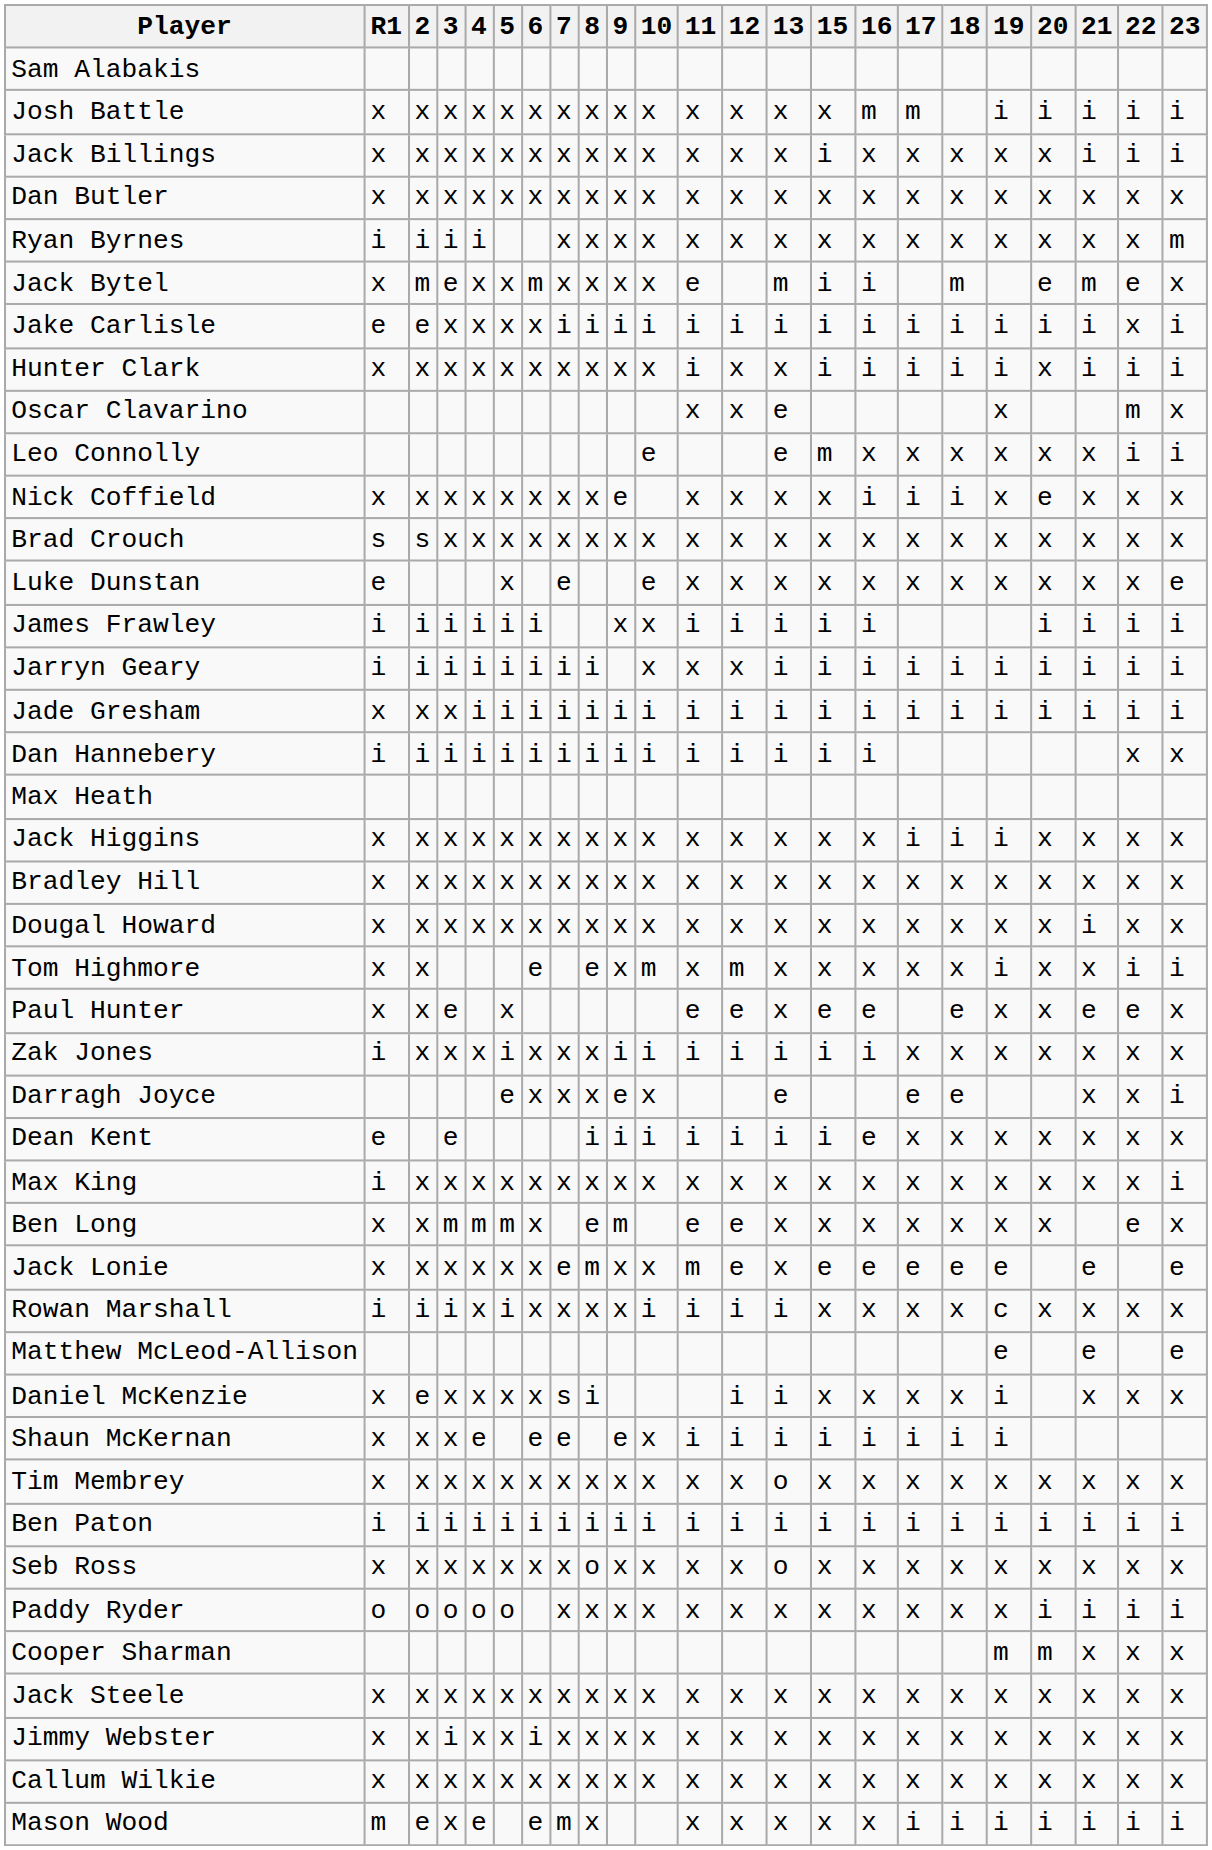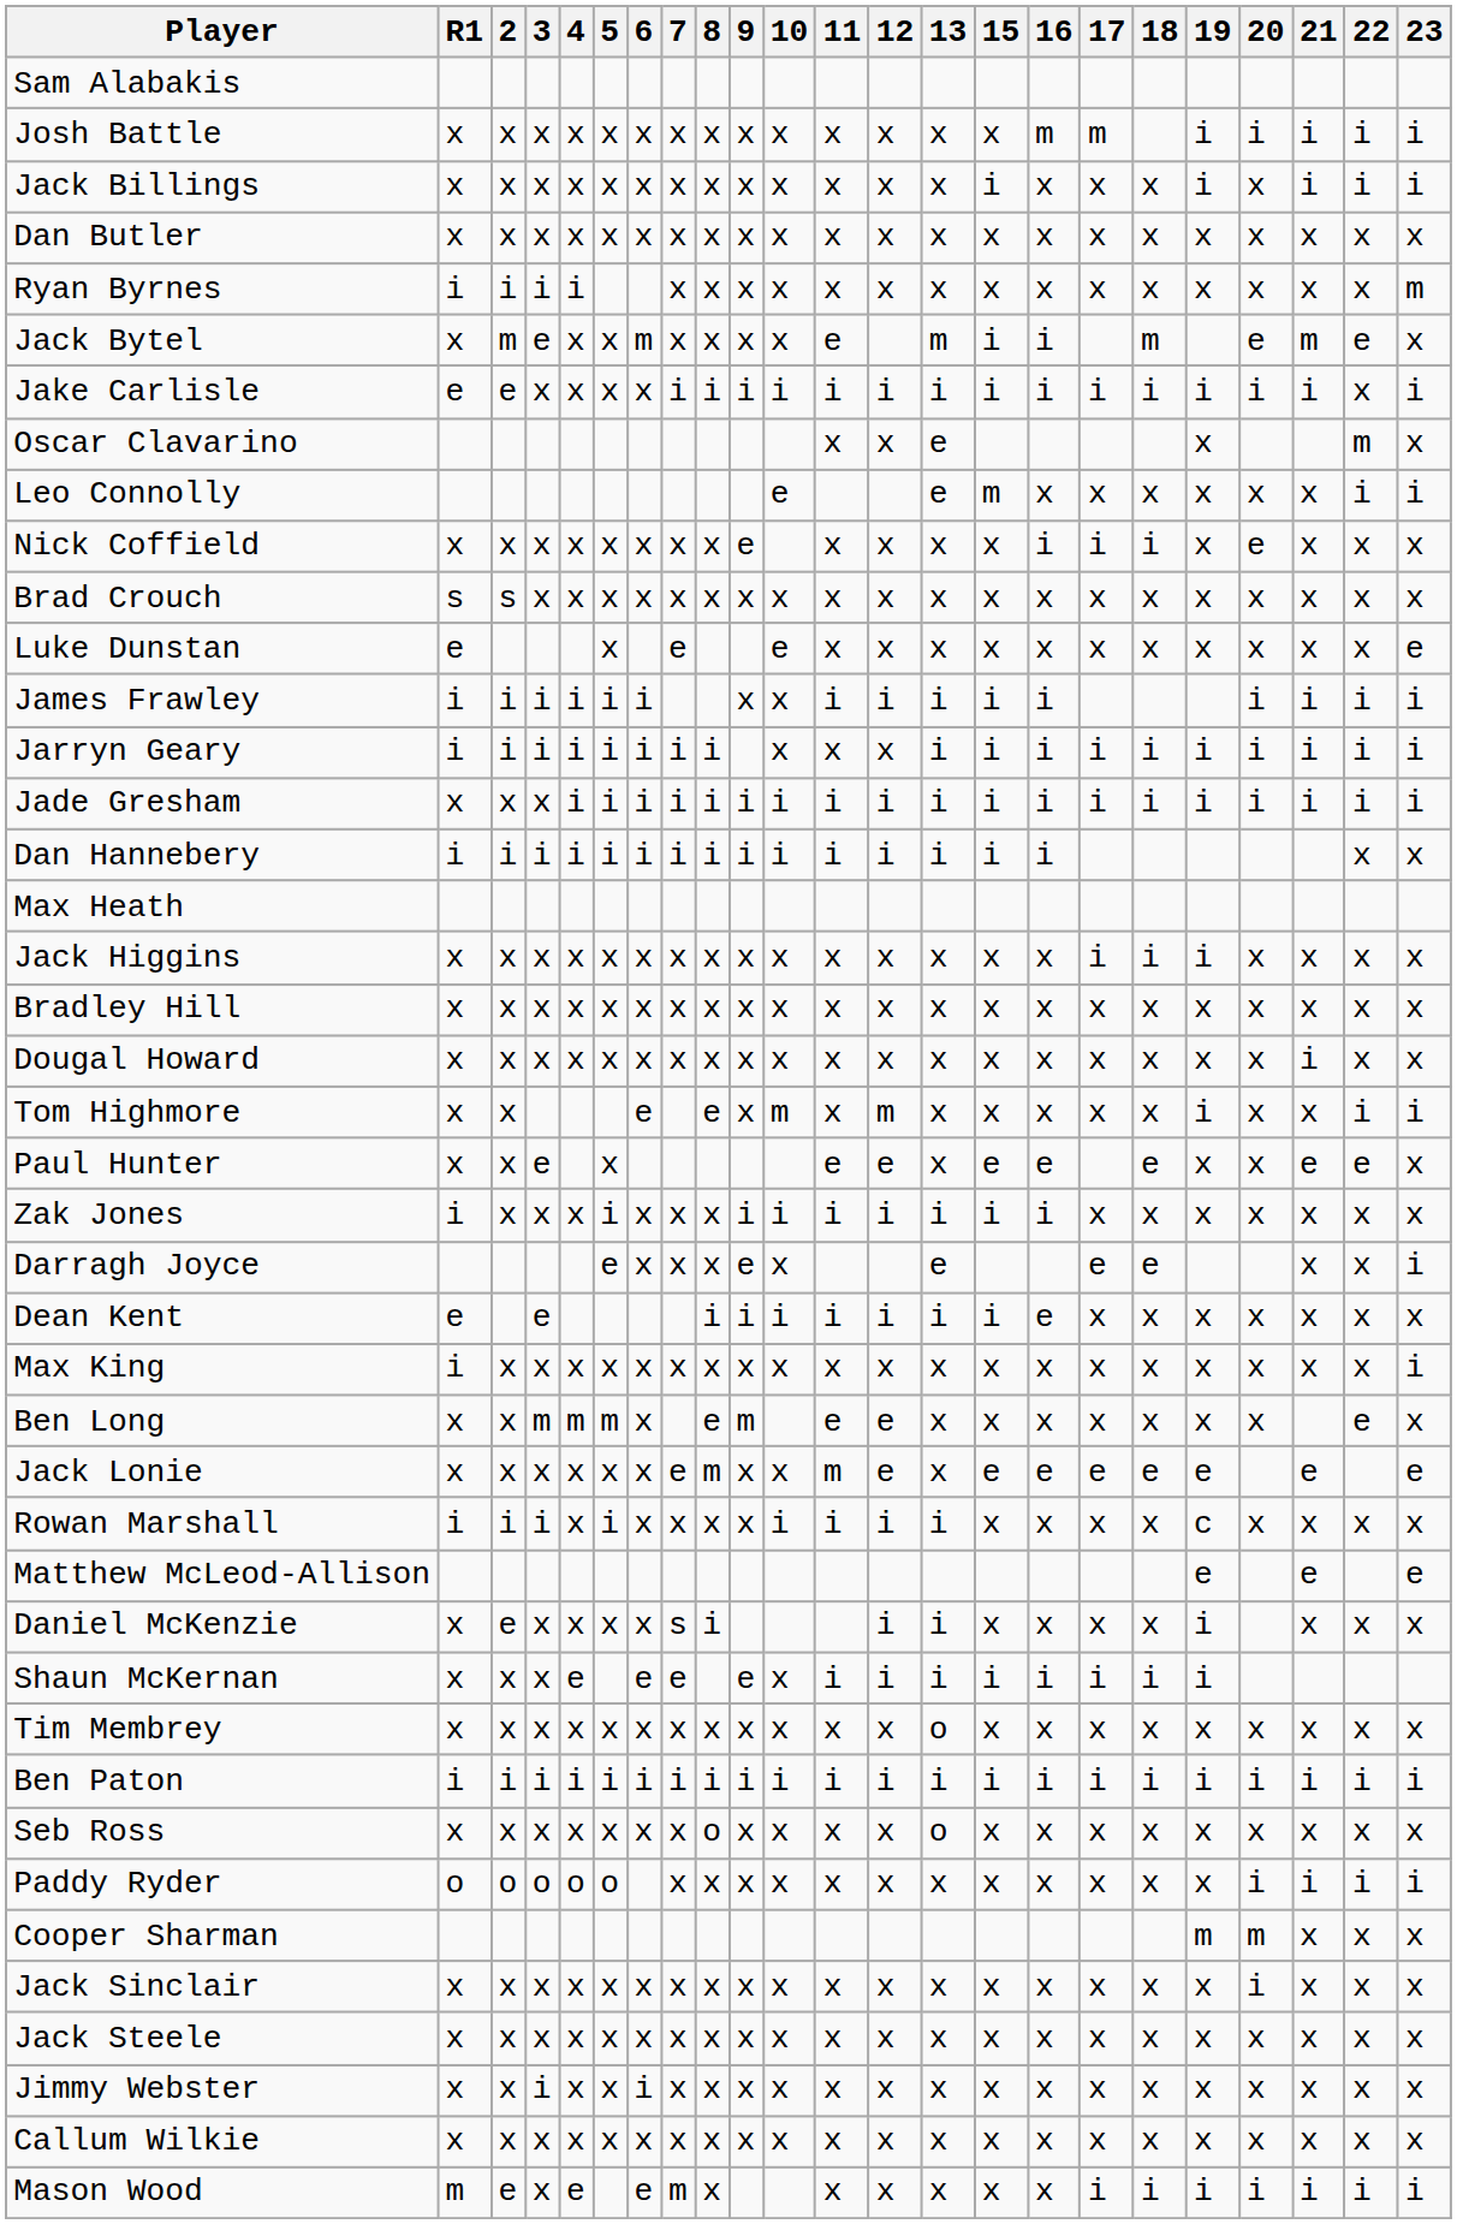Jack Billings | 19: x -> i
- row: Hunter Clark | x | x | x | x | x | x | x | x | x | x | i | x | x | i | i | i | i | i | x | i | i | i
+ row: Jack Sinclair | x | x | x | x | x | x | x | x | x | x | x | x | x | x | x | x | x | x | i | x | x | x
